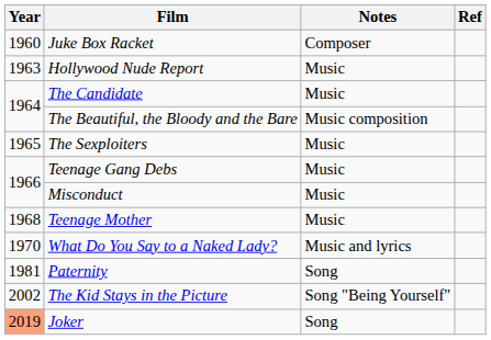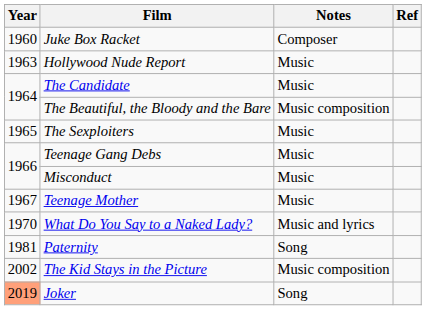Teenage Mother | Year: 1968 -> 1967
The Kid Stays in the Picture | Notes: Song "Being Yourself" -> Music composition
